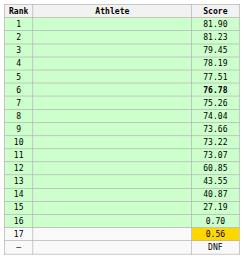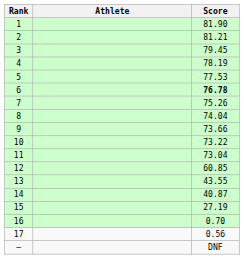2 | Score: 81.23 -> 81.21
5 | Score: 77.51 -> 77.53
11 | Score: 73.07 -> 73.04
17 | Score: gold background -> no background
